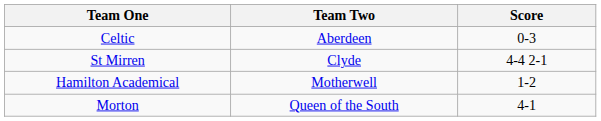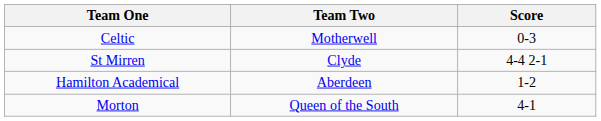Celtic | Team Two: Aberdeen -> Motherwell
Hamilton Academical | Team Two: Motherwell -> Aberdeen
